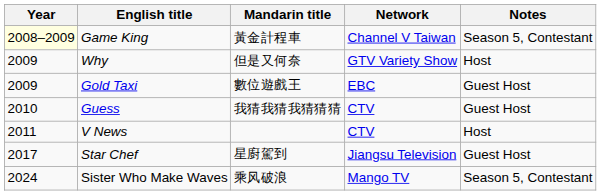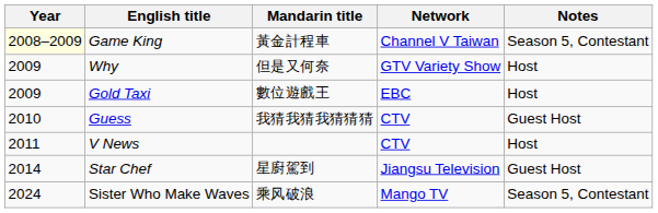Gold Taxi | Notes: Guest Host -> Host
Star Chef | Year: 2017 -> 2014
